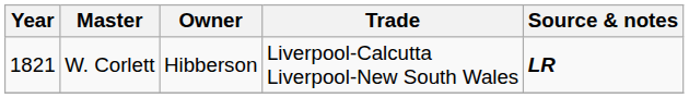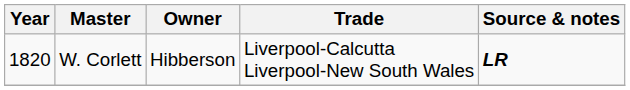W. Corlett | Year: 1821 -> 1820
